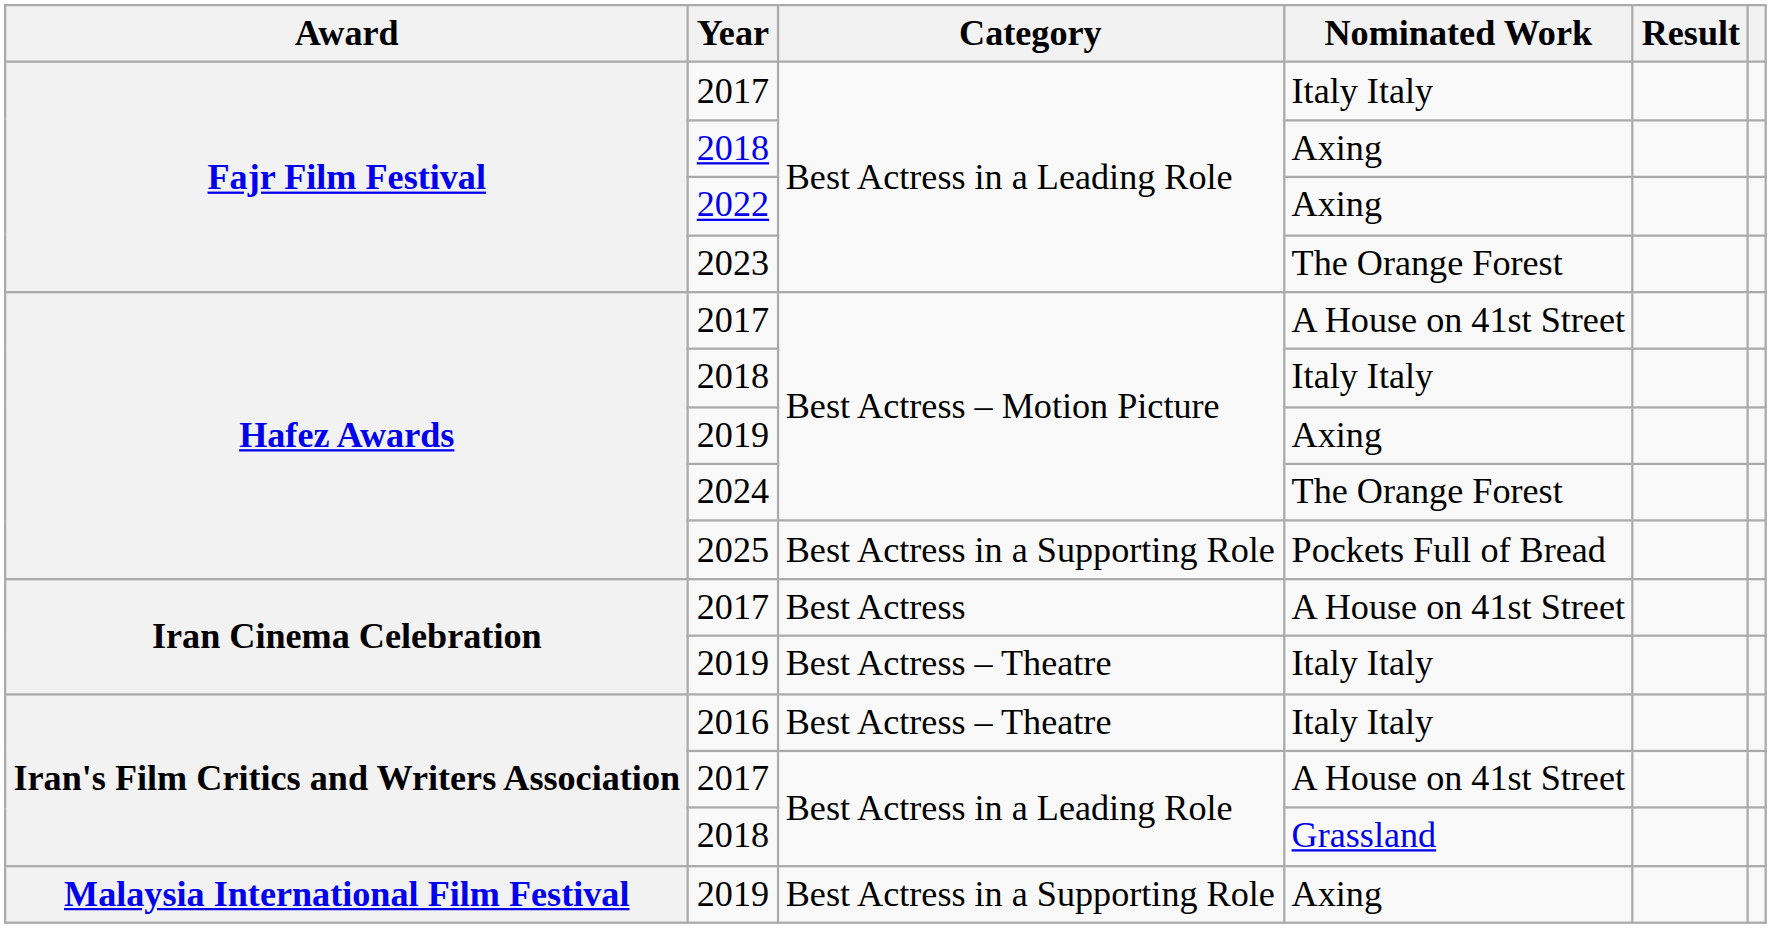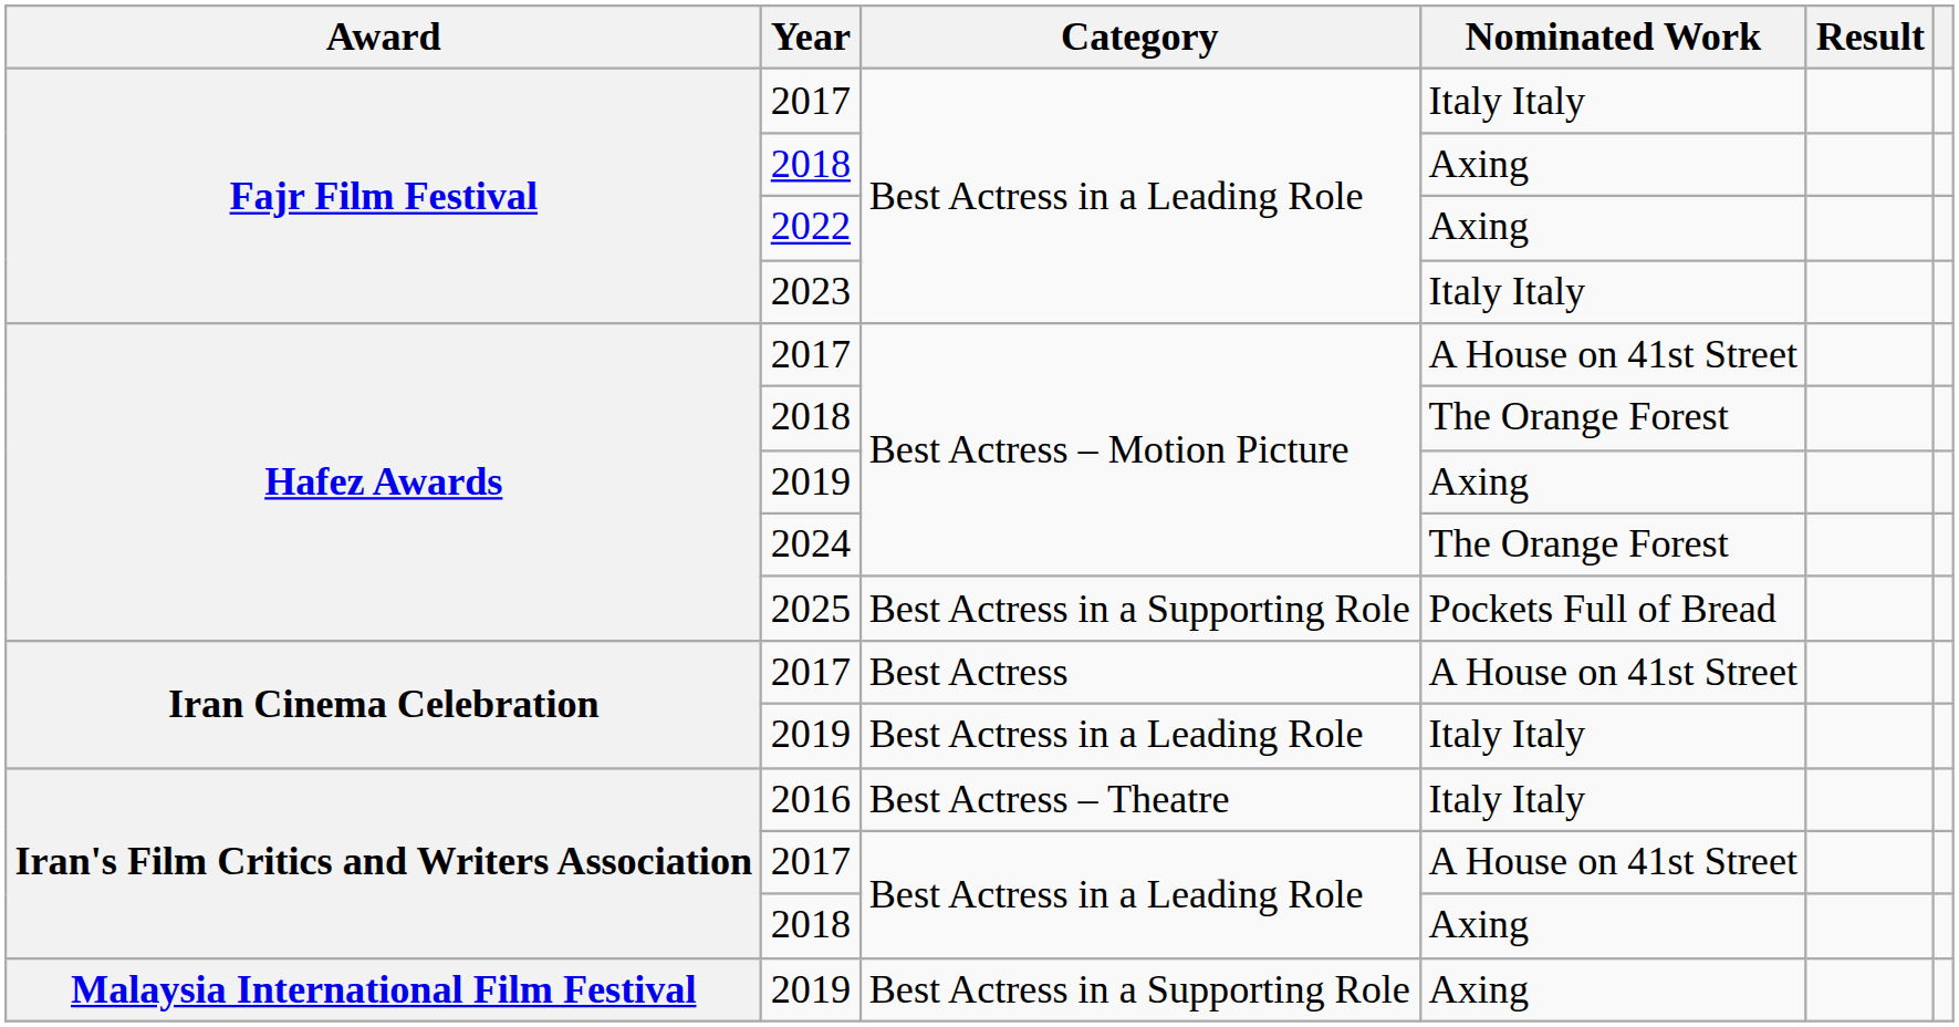2023 | Nominated Work: The Orange Forest -> Italy Italy
Hafez Awards / 2018 | Nominated Work: Italy Italy -> The Orange Forest
Iran Cinema Celebration / 2019 | Category: Best Actress – Theatre -> Best Actress in a Leading Role
Iran's Film Critics and Writers Association / 2018 | Nominated Work: Grassland -> Axing
